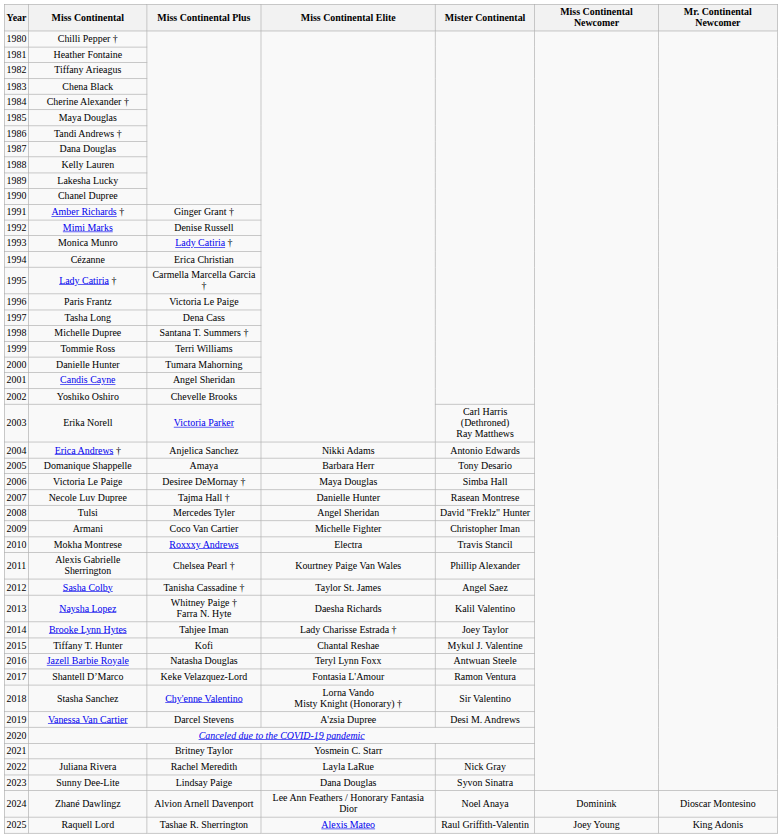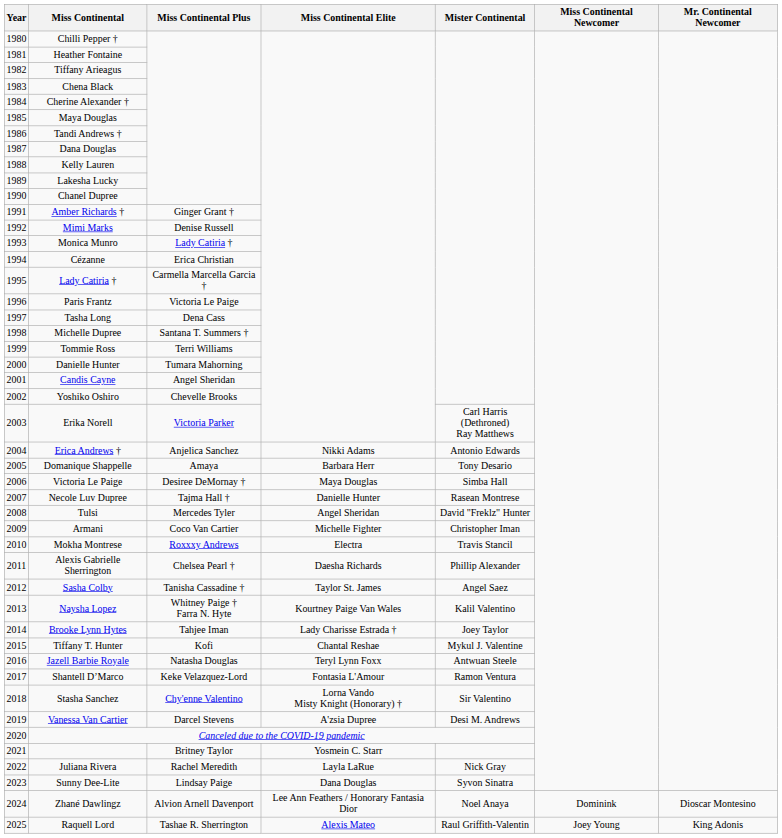Alexis Gabrielle Sherrington | Miss Continental Elite: Kourtney Paige Van Wales -> Daesha Richards
Naysha Lopez | Miss Continental Elite: Daesha Richards -> Kourtney Paige Van Wales
